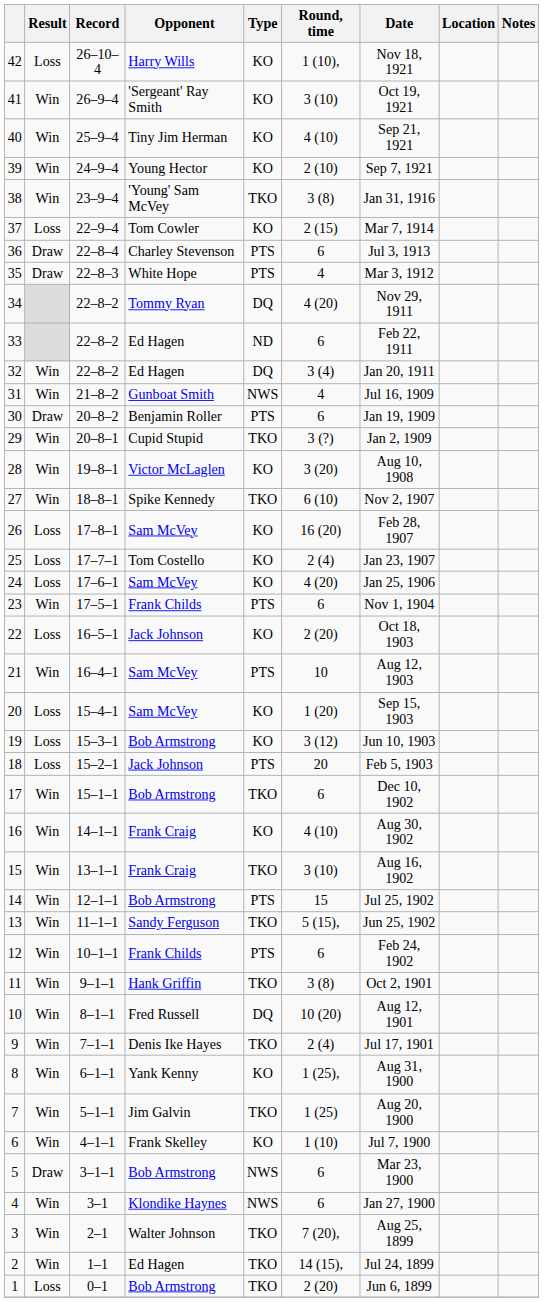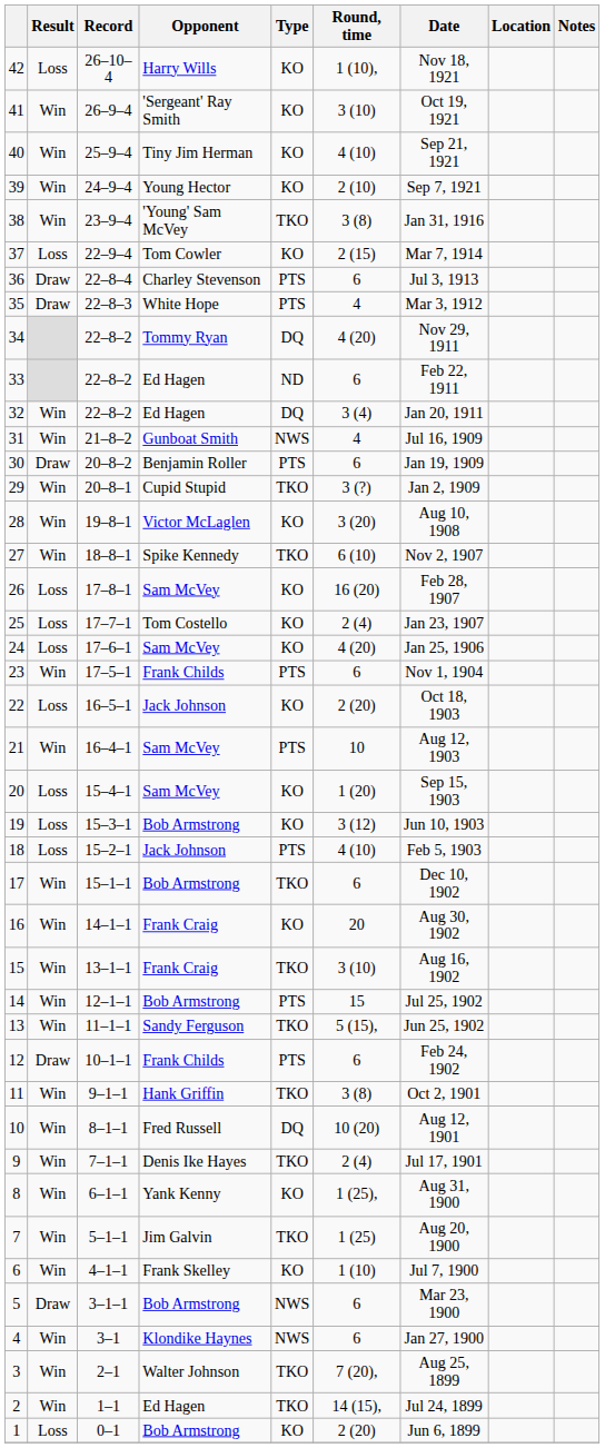18 | Round, time: 20 -> 4 (10)
16 | Round, time: 4 (10) -> 20
12 | Result: Win -> Draw
1 | Type: TKO -> KO
